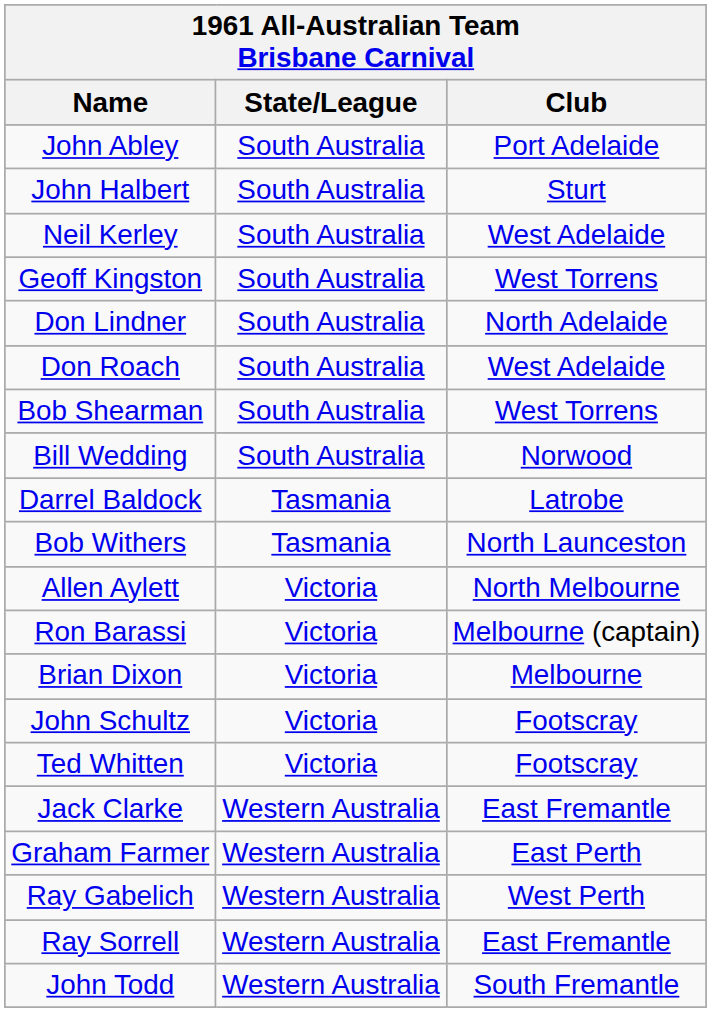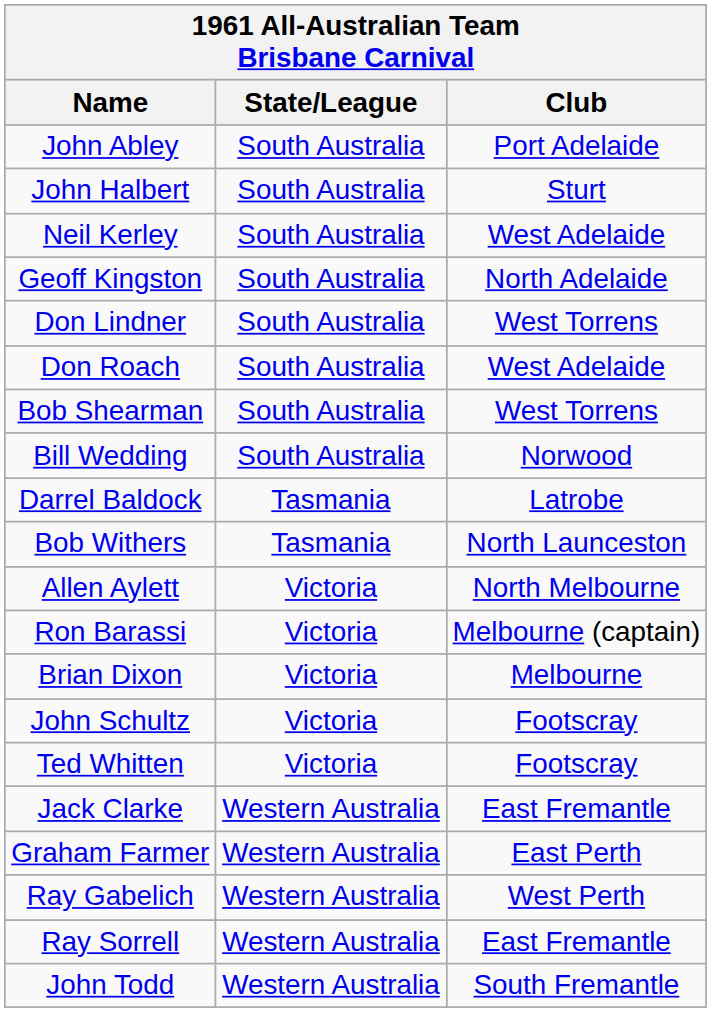Geoff Kingston | Club: West Torrens -> North Adelaide
Don Lindner | Club: North Adelaide -> West Torrens
